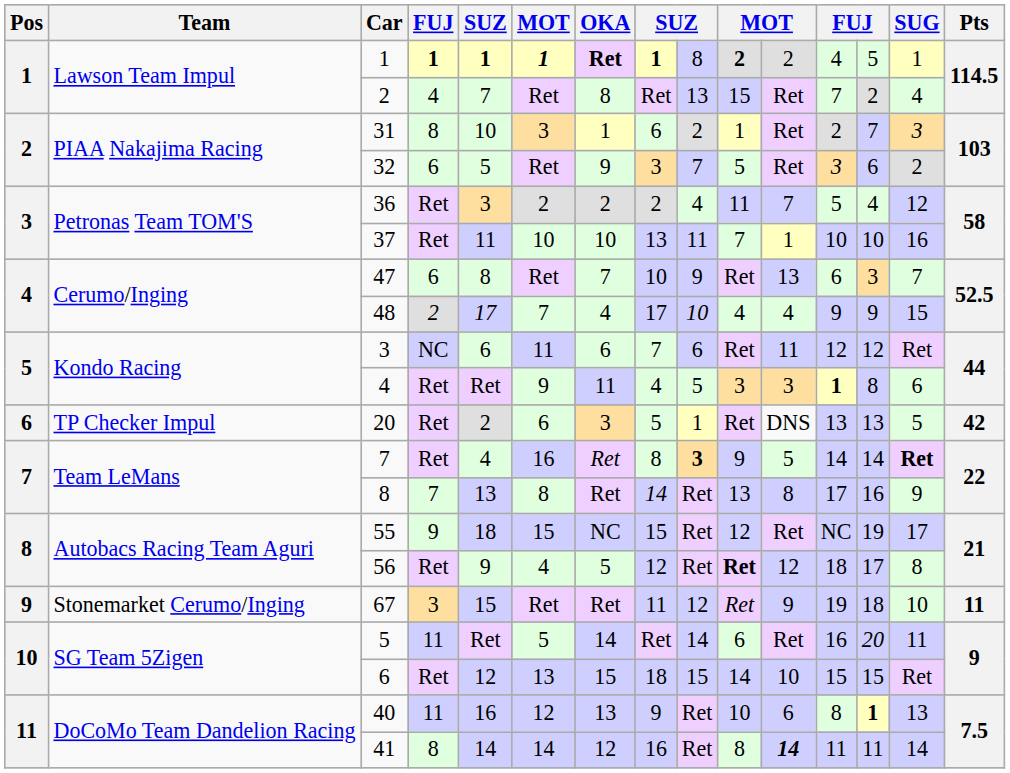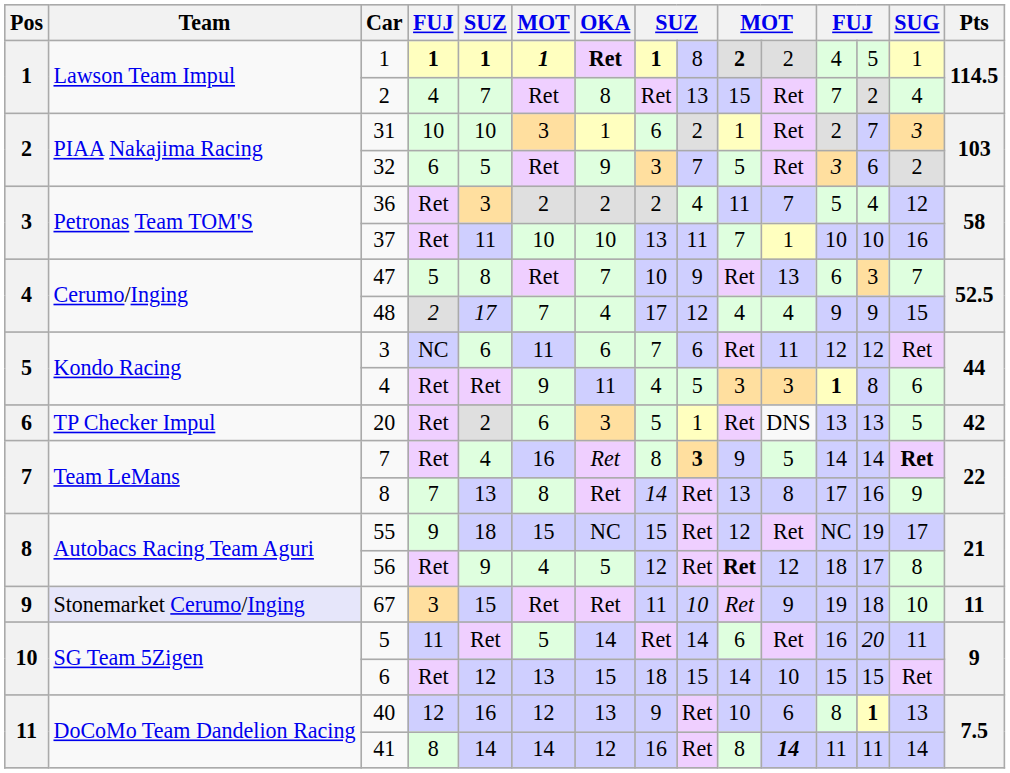31 | column 4: 8 -> 10
47 | column 4: 6 -> 5
48 | column 9: 10 -> 12
67 | Team: no background -> lavender background
67 | column 9: 12 -> 10
40 | column 4: 11 -> 12
